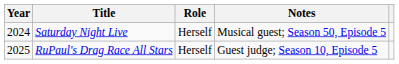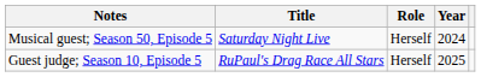columns swapped: Year <-> Notes
